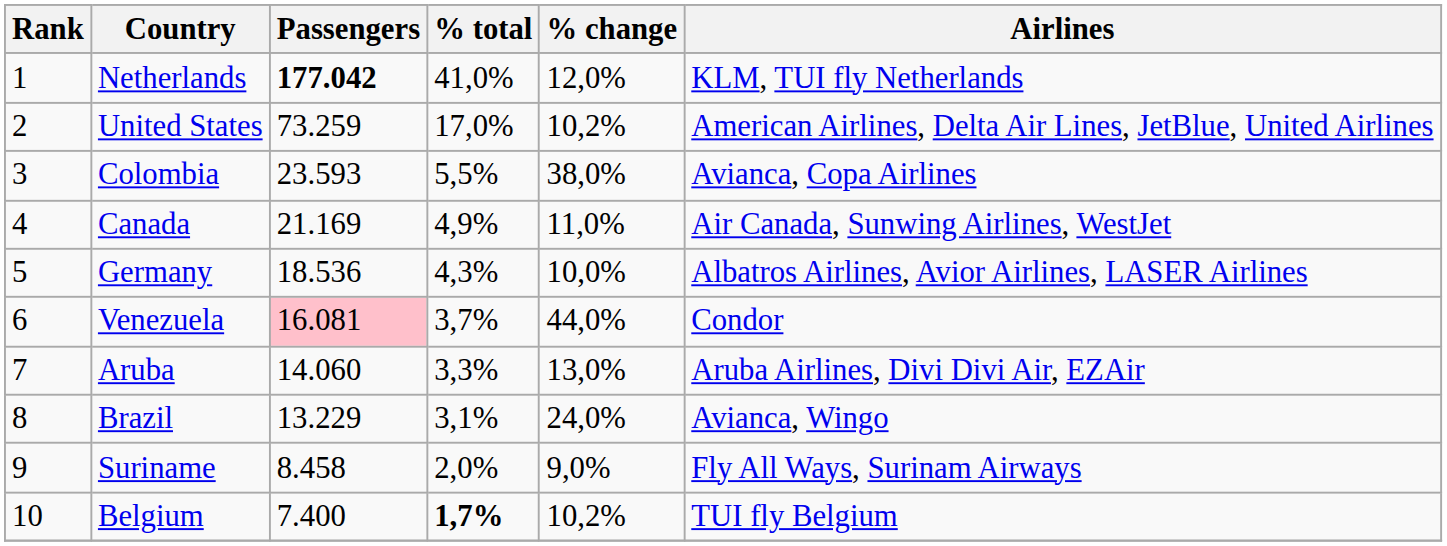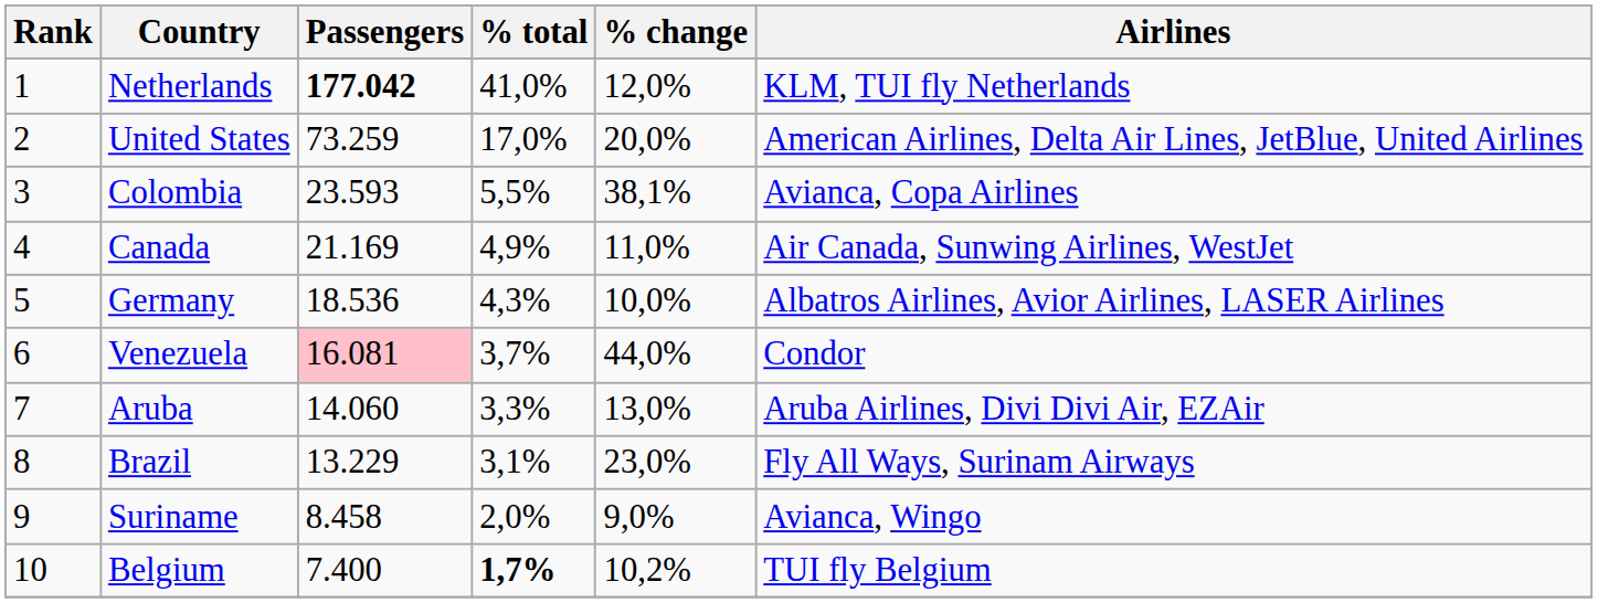United States | % change: 10,2% -> 20,0%
Colombia | % change: 38,0% -> 38,1%
Brazil | % change: 24,0% -> 23,0%
Brazil | Airlines: Avianca, Wingo -> Fly All Ways, Surinam Airways
Suriname | Airlines: Fly All Ways, Surinam Airways -> Avianca, Wingo
